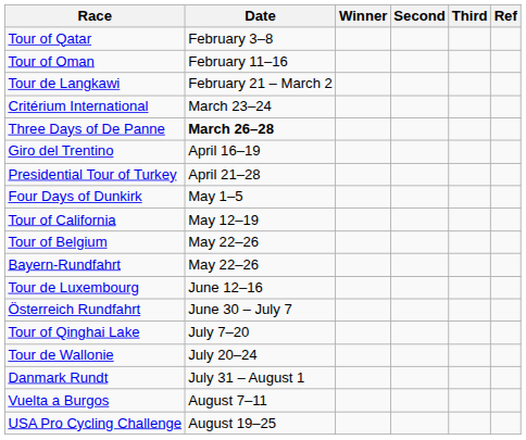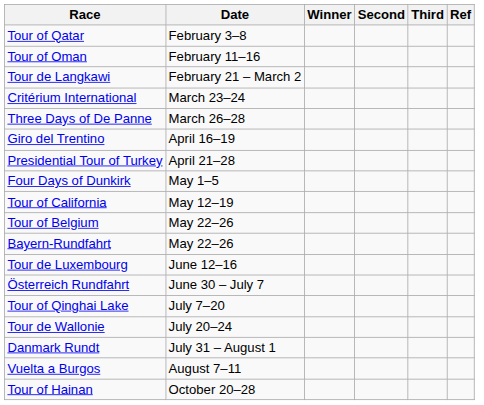Three Days of De Panne | Date: bold -> normal
- row: USA Pro Cycling Challenge | August 19–25
+ row: Tour of Hainan | October 20–28
